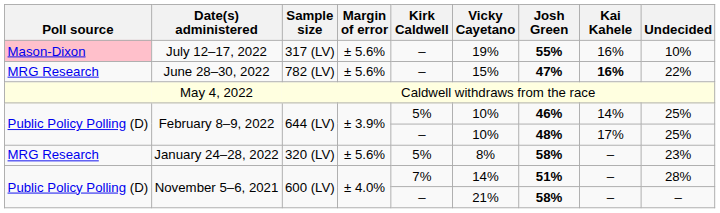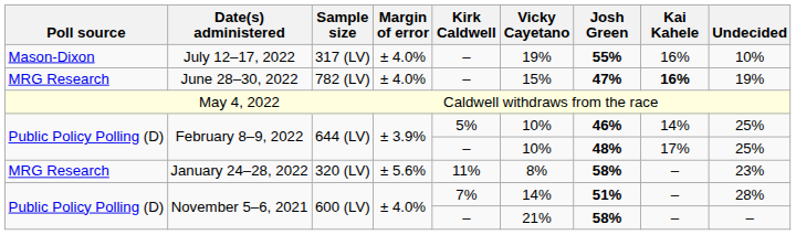July 12–17, 2022 | Poll source: pink background -> no background
July 12–17, 2022 | Margin of error: ± 5.6% -> ± 4.0%
June 28–30, 2022 | Margin of error: ± 5.6% -> ± 4.0%
June 28–30, 2022 | Undecided: 22% -> 19%
January 24–28, 2022 | Kirk Caldwell: 5% -> 11%
